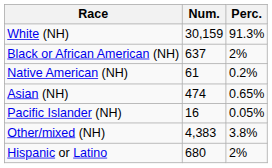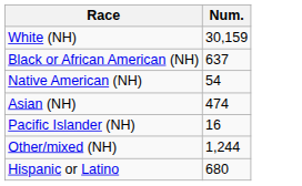- column: Perc. | 91.3% | 2% | 0.2% | 0.65% | 0.05% | 3.8% | 2%
Native American (NH) | Num.: 61 -> 54
Other/mixed (NH) | Num.: 4,383 -> 1,244
